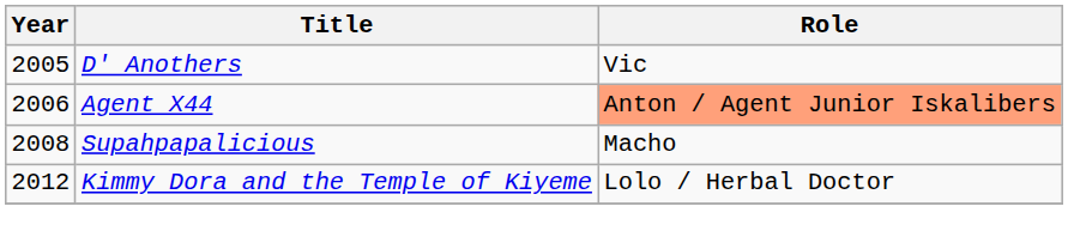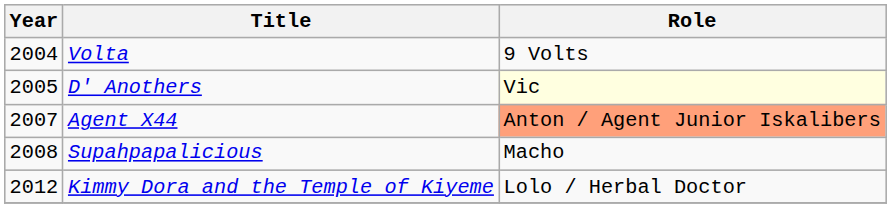+ row: 2004 | Volta | 9 Volts
D' Anothers | Role: no background -> lightyellow background
Agent X44 | Year: 2006 -> 2007
